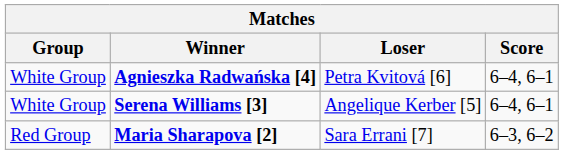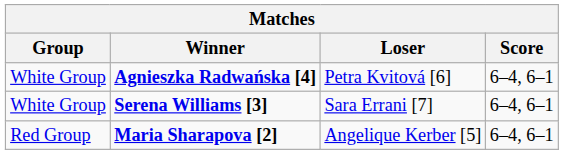Serena Williams [3] | Loser: Angelique Kerber [5] -> Sara Errani [7]
Maria Sharapova [2] | Loser: Sara Errani [7] -> Angelique Kerber [5]
Maria Sharapova [2] | Score: 6–3, 6–2 -> 6–4, 6–1
